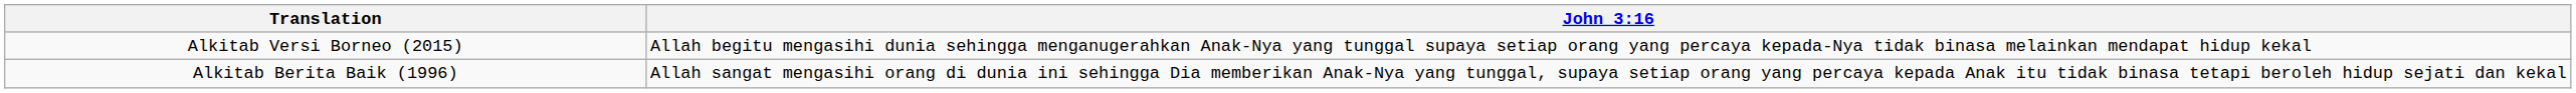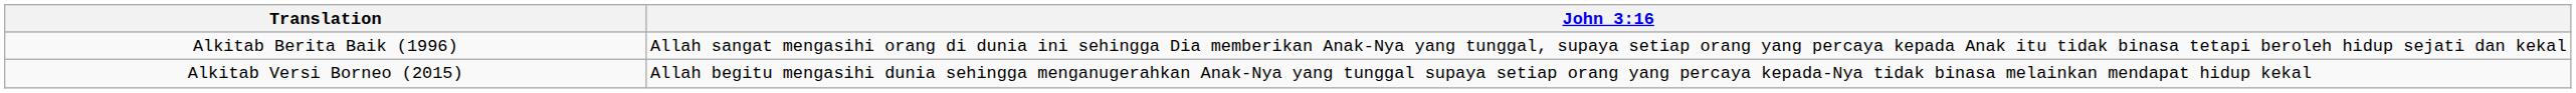rows swapped: Alkitab Berita Baik (1996) <-> Alkitab Versi Borneo (2015)
